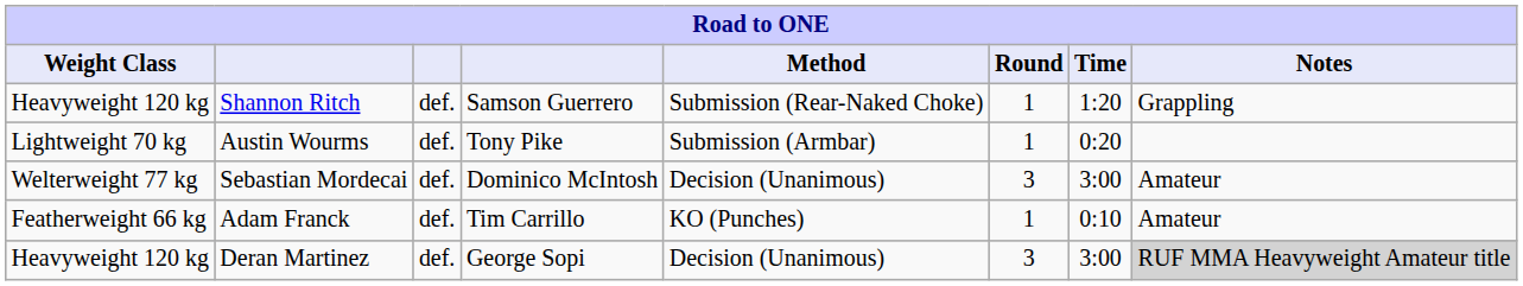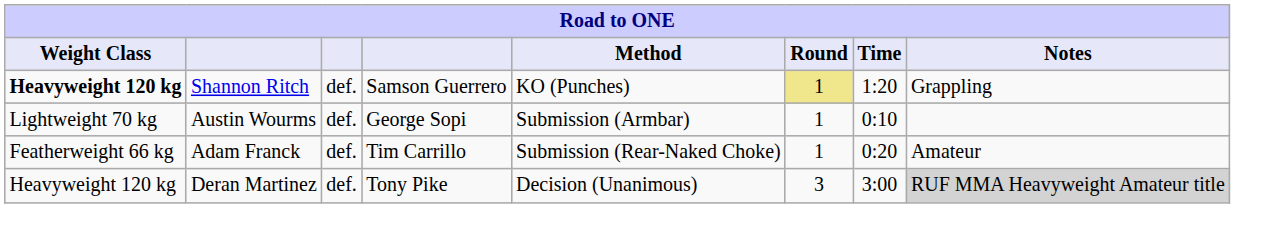Shannon Ritch | Weight Class: normal -> bold
Shannon Ritch | Method: Submission (Rear-Naked Choke) -> KO (Punches)
Shannon Ritch | Round: no background -> khaki background
Austin Wourms | column 4: Tony Pike -> George Sopi
Austin Wourms | Time: 0:20 -> 0:10
- row: Welterweight 77 kg | Sebastian Mordecai | def. | Dominico McIntosh | Decision (Unanimous) | 3 | 3:00 | Amateur
Adam Franck | Method: KO (Punches) -> Submission (Rear-Naked Choke)
Adam Franck | Time: 0:10 -> 0:20
Deran Martinez | column 4: George Sopi -> Tony Pike
